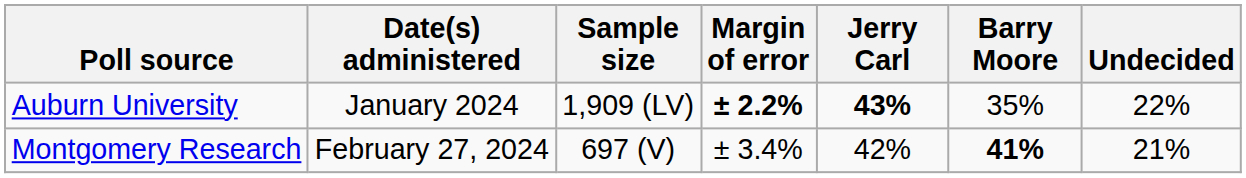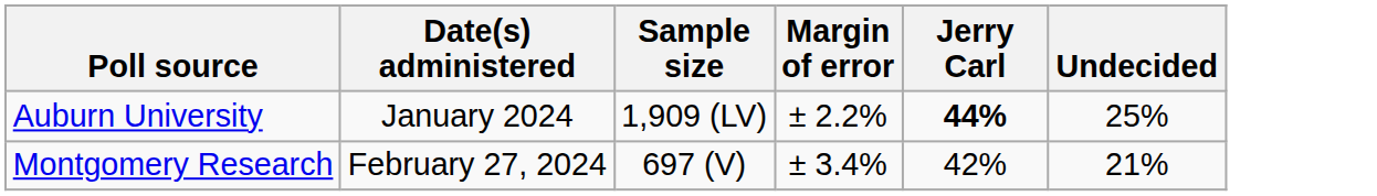- column: Barry Moore | 35% | 41%
Auburn University | Margin of error: bold -> normal
Auburn University | Jerry Carl: 43% -> 44%
Auburn University | Undecided: 22% -> 25%
